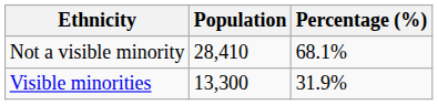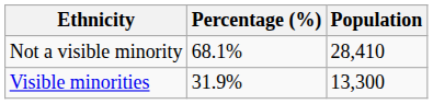columns swapped: Population <-> Percentage (%)
